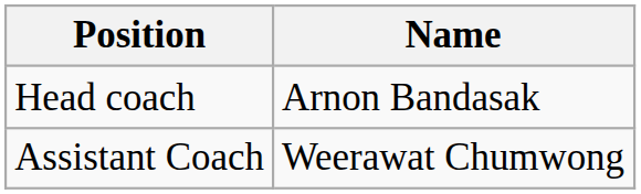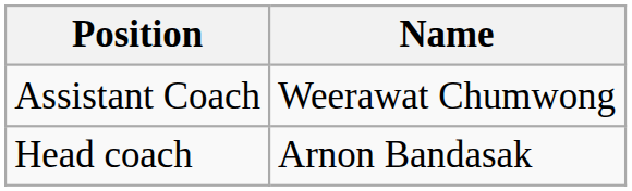rows swapped: Head coach <-> Assistant Coach
